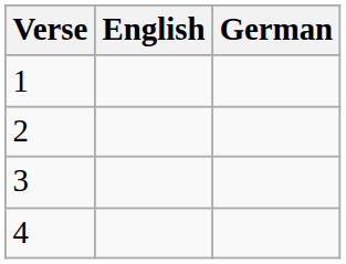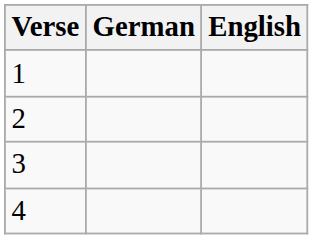columns swapped: German <-> English
